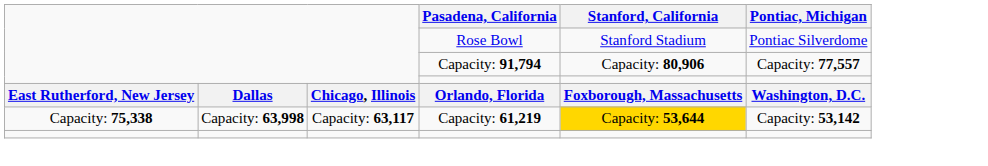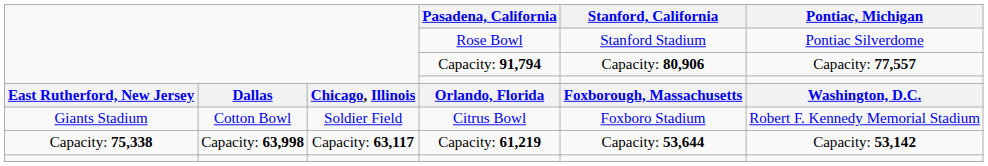+ row: Giants Stadium | Cotton Bowl | Soldier Field | Citrus Bowl | Foxboro Stadium | Robert F. Kennedy Memorial Stadium
Capacity: 61,219 | Stanford, California: gold background -> no background
